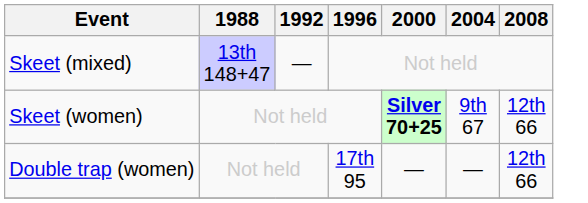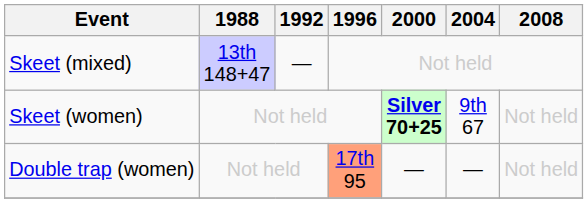Skeet (women) | 2008: 12th 66 -> Not held
Double trap (women) | 1996: no background -> lightsalmon background
Double trap (women) | 2008: 12th 66 -> Not held
